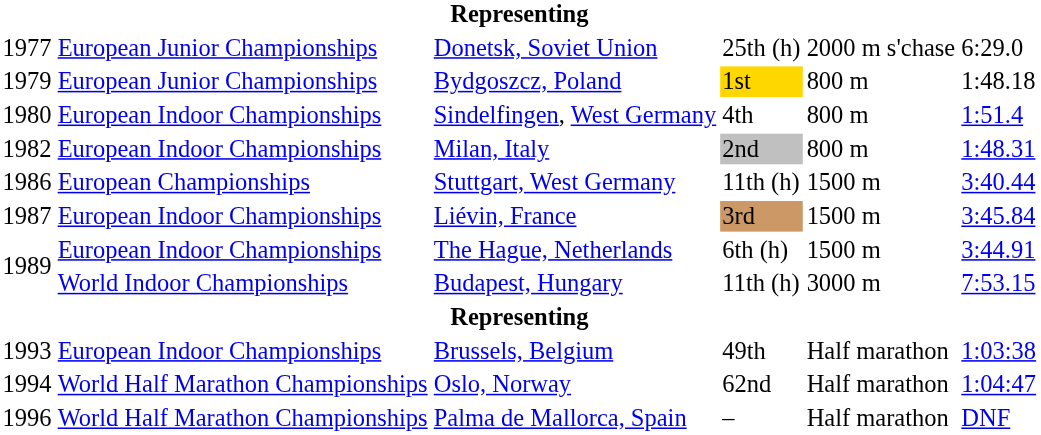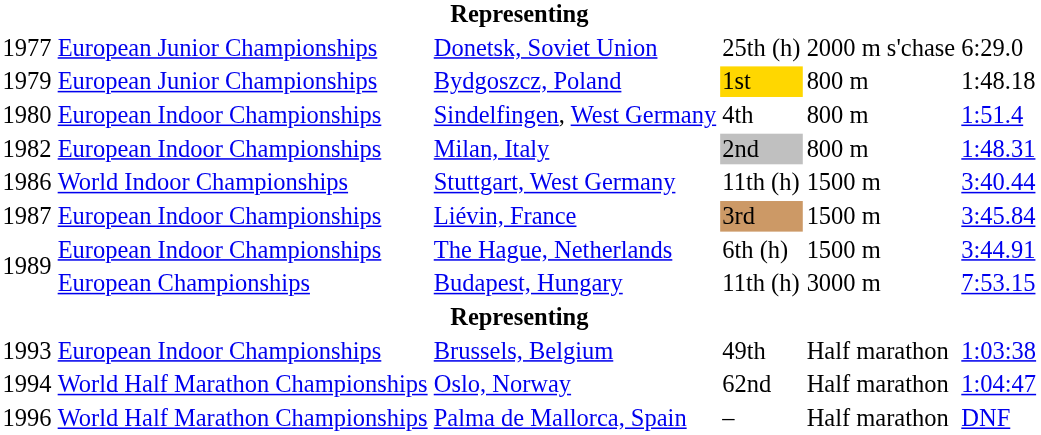Stuttgart, West Germany | column 2: European Championships -> World Indoor Championships
Budapest, Hungary | column 2: World Indoor Championships -> European Championships
